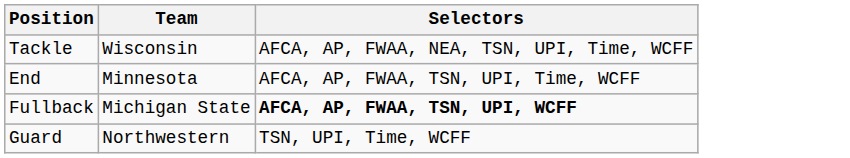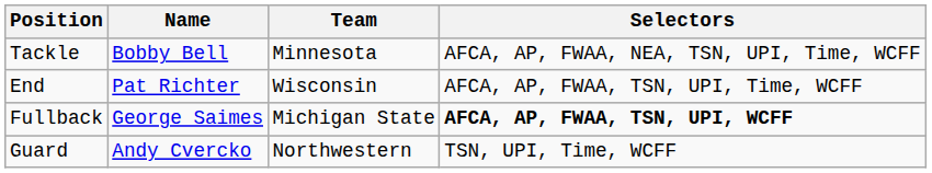+ column: Name | Bobby Bell | Pat Richter | George Saimes | Andy Cvercko
Tackle | Team: Wisconsin -> Minnesota
End | Team: Minnesota -> Wisconsin
